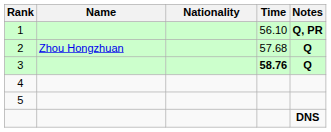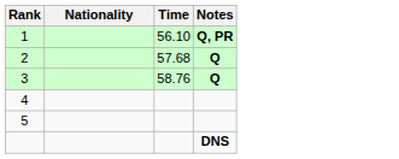- column: Name | Zhou Hongzhuan
3 | Time: bold -> normal
